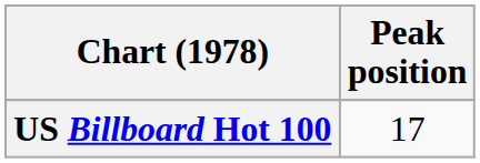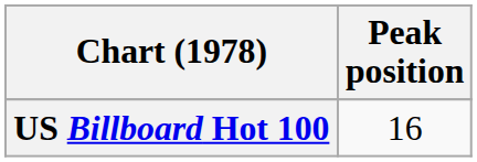US Billboard Hot 100 | Peak position: 17 -> 16
